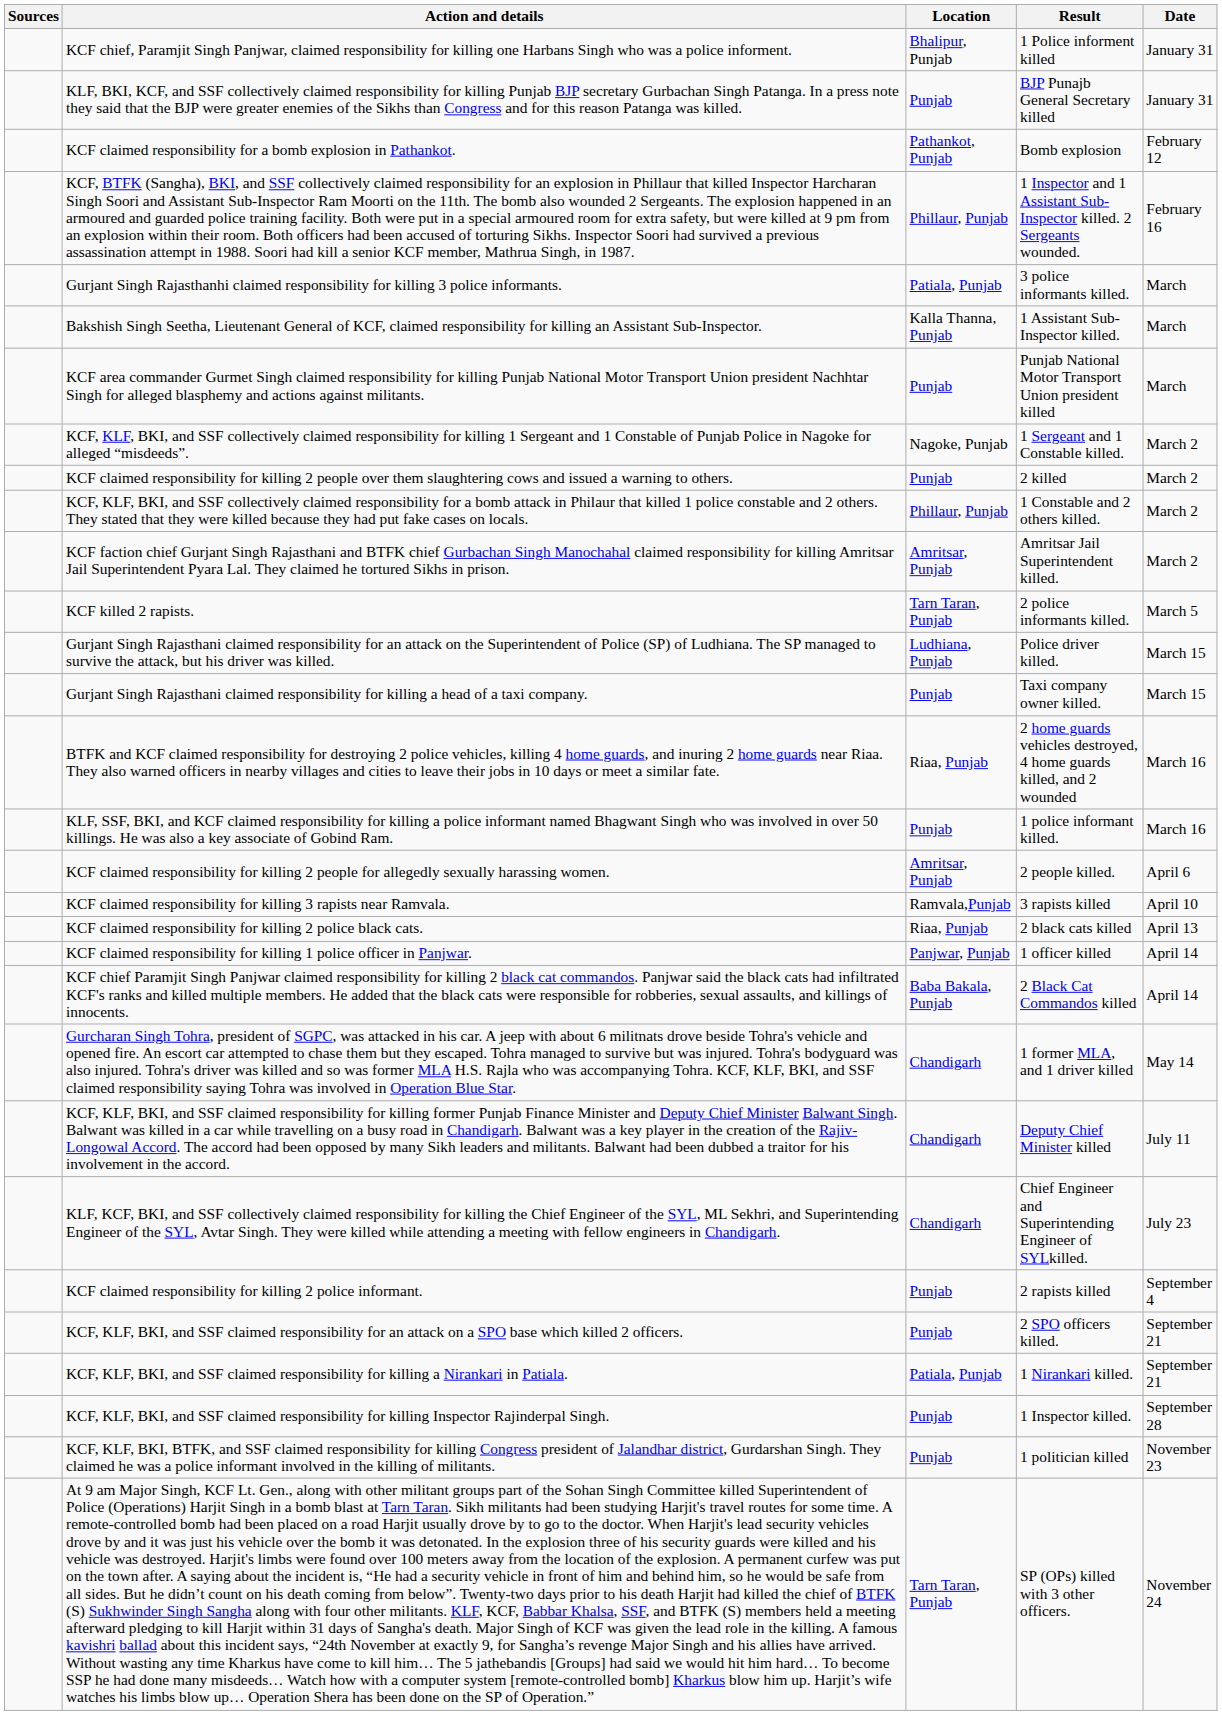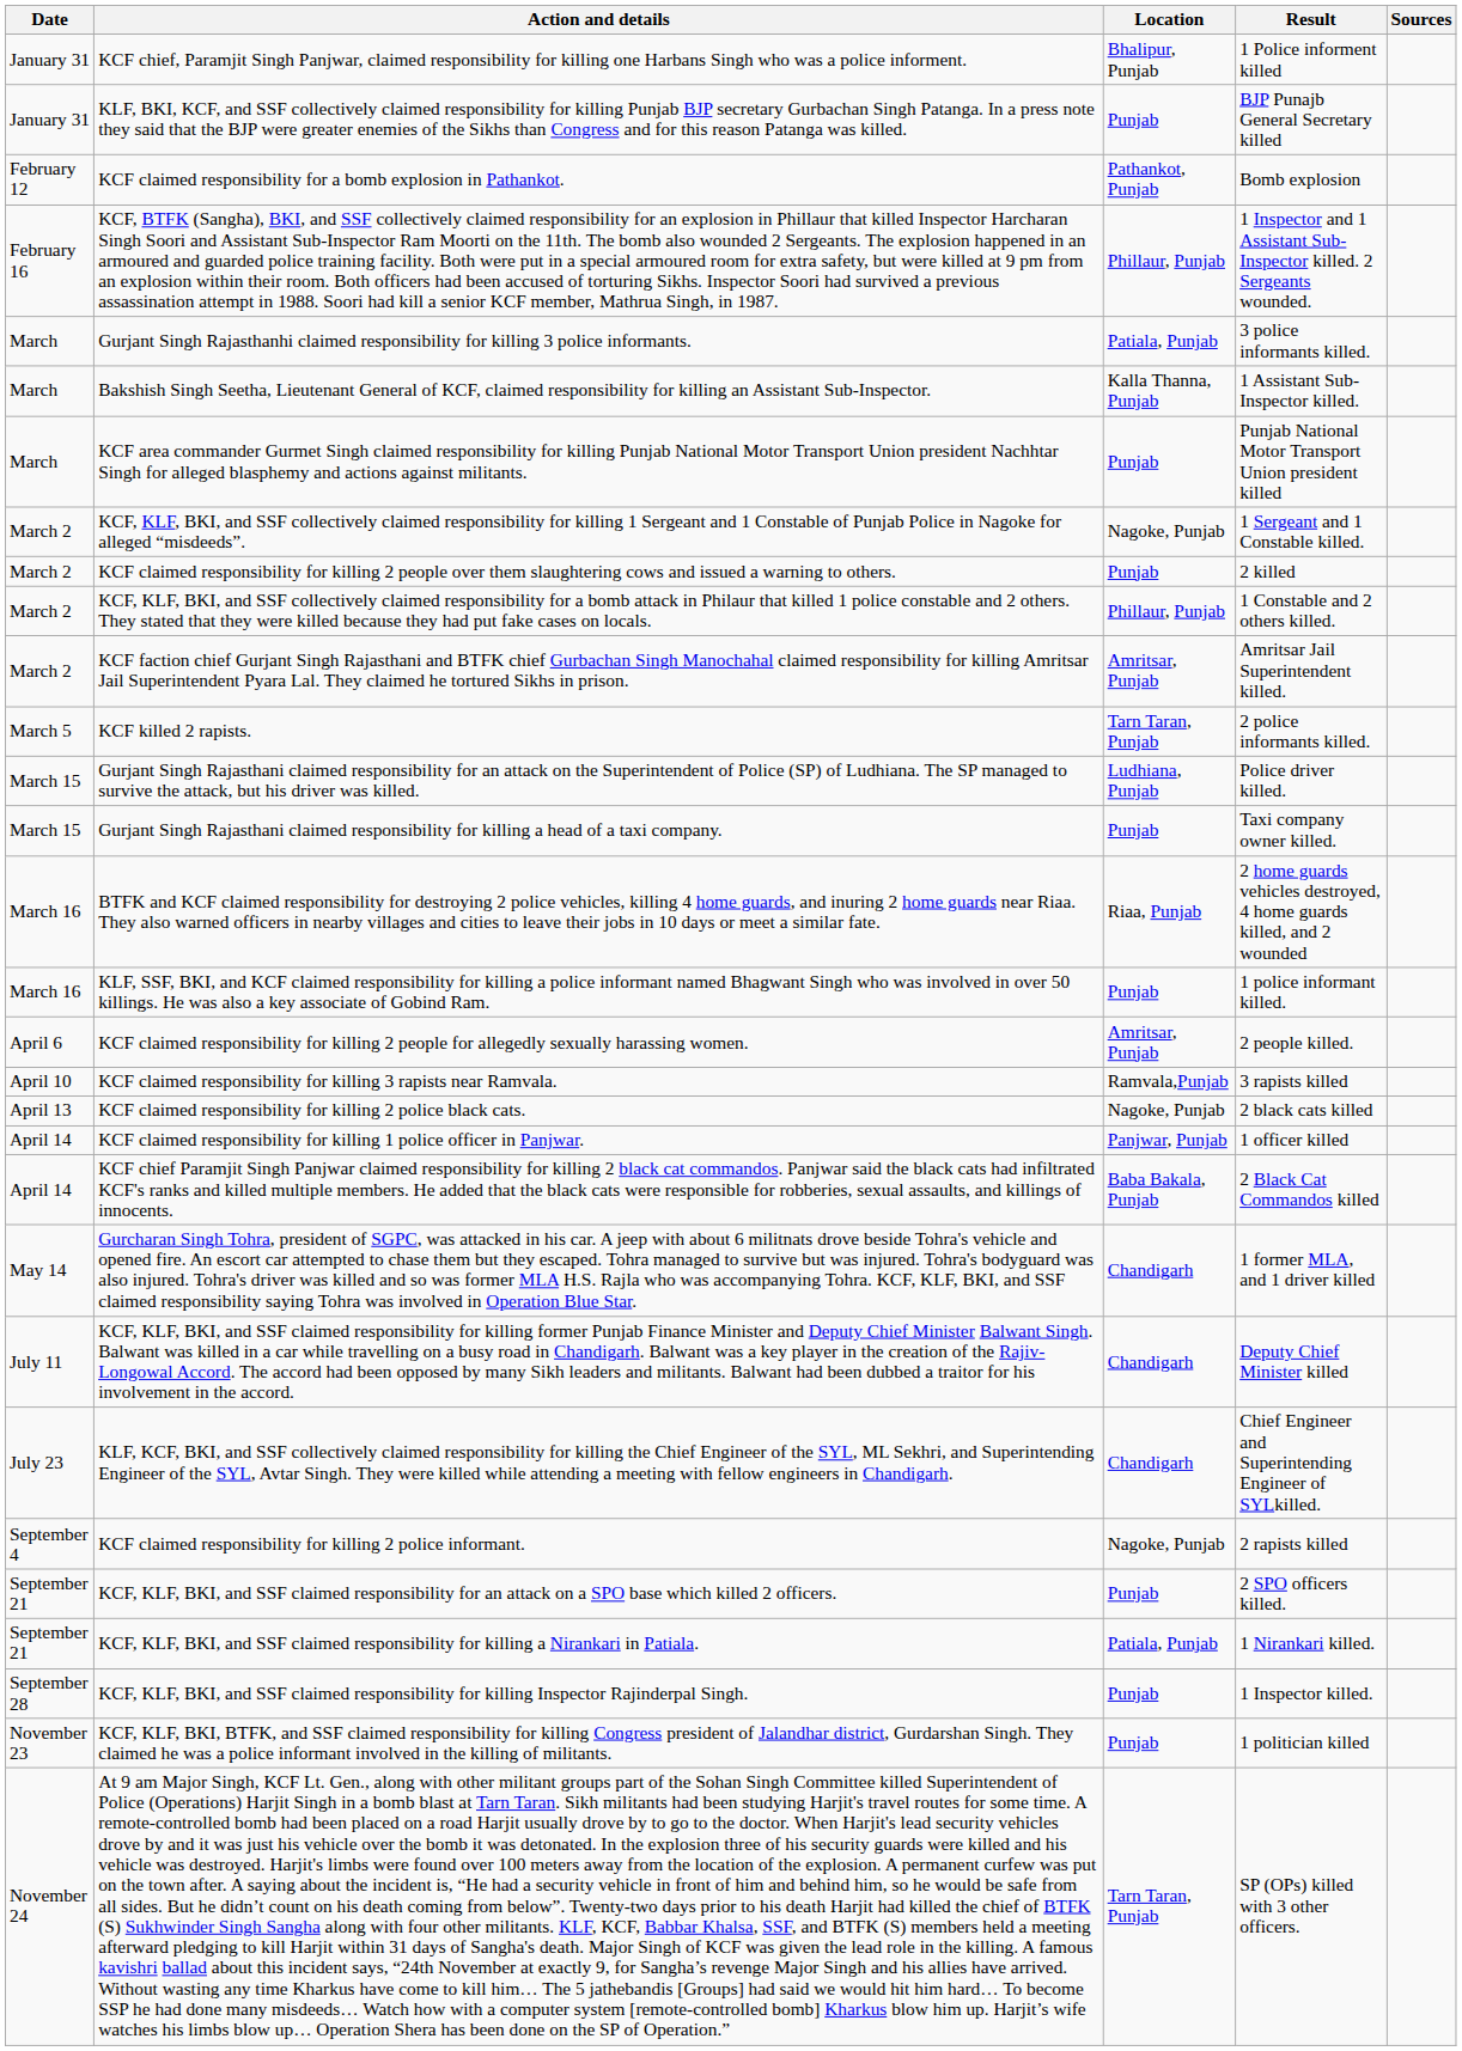columns swapped: Date <-> Sources
KCF claimed responsibility for killing 2 police black cats. | Location: Riaa, Punjab -> Nagoke, Punjab
KCF claimed responsibility for killing 2 police informant. | Location: Punjab -> Nagoke, Punjab
